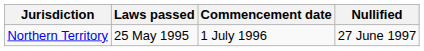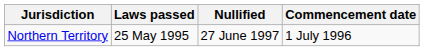columns swapped: Commencement date <-> Nullified
